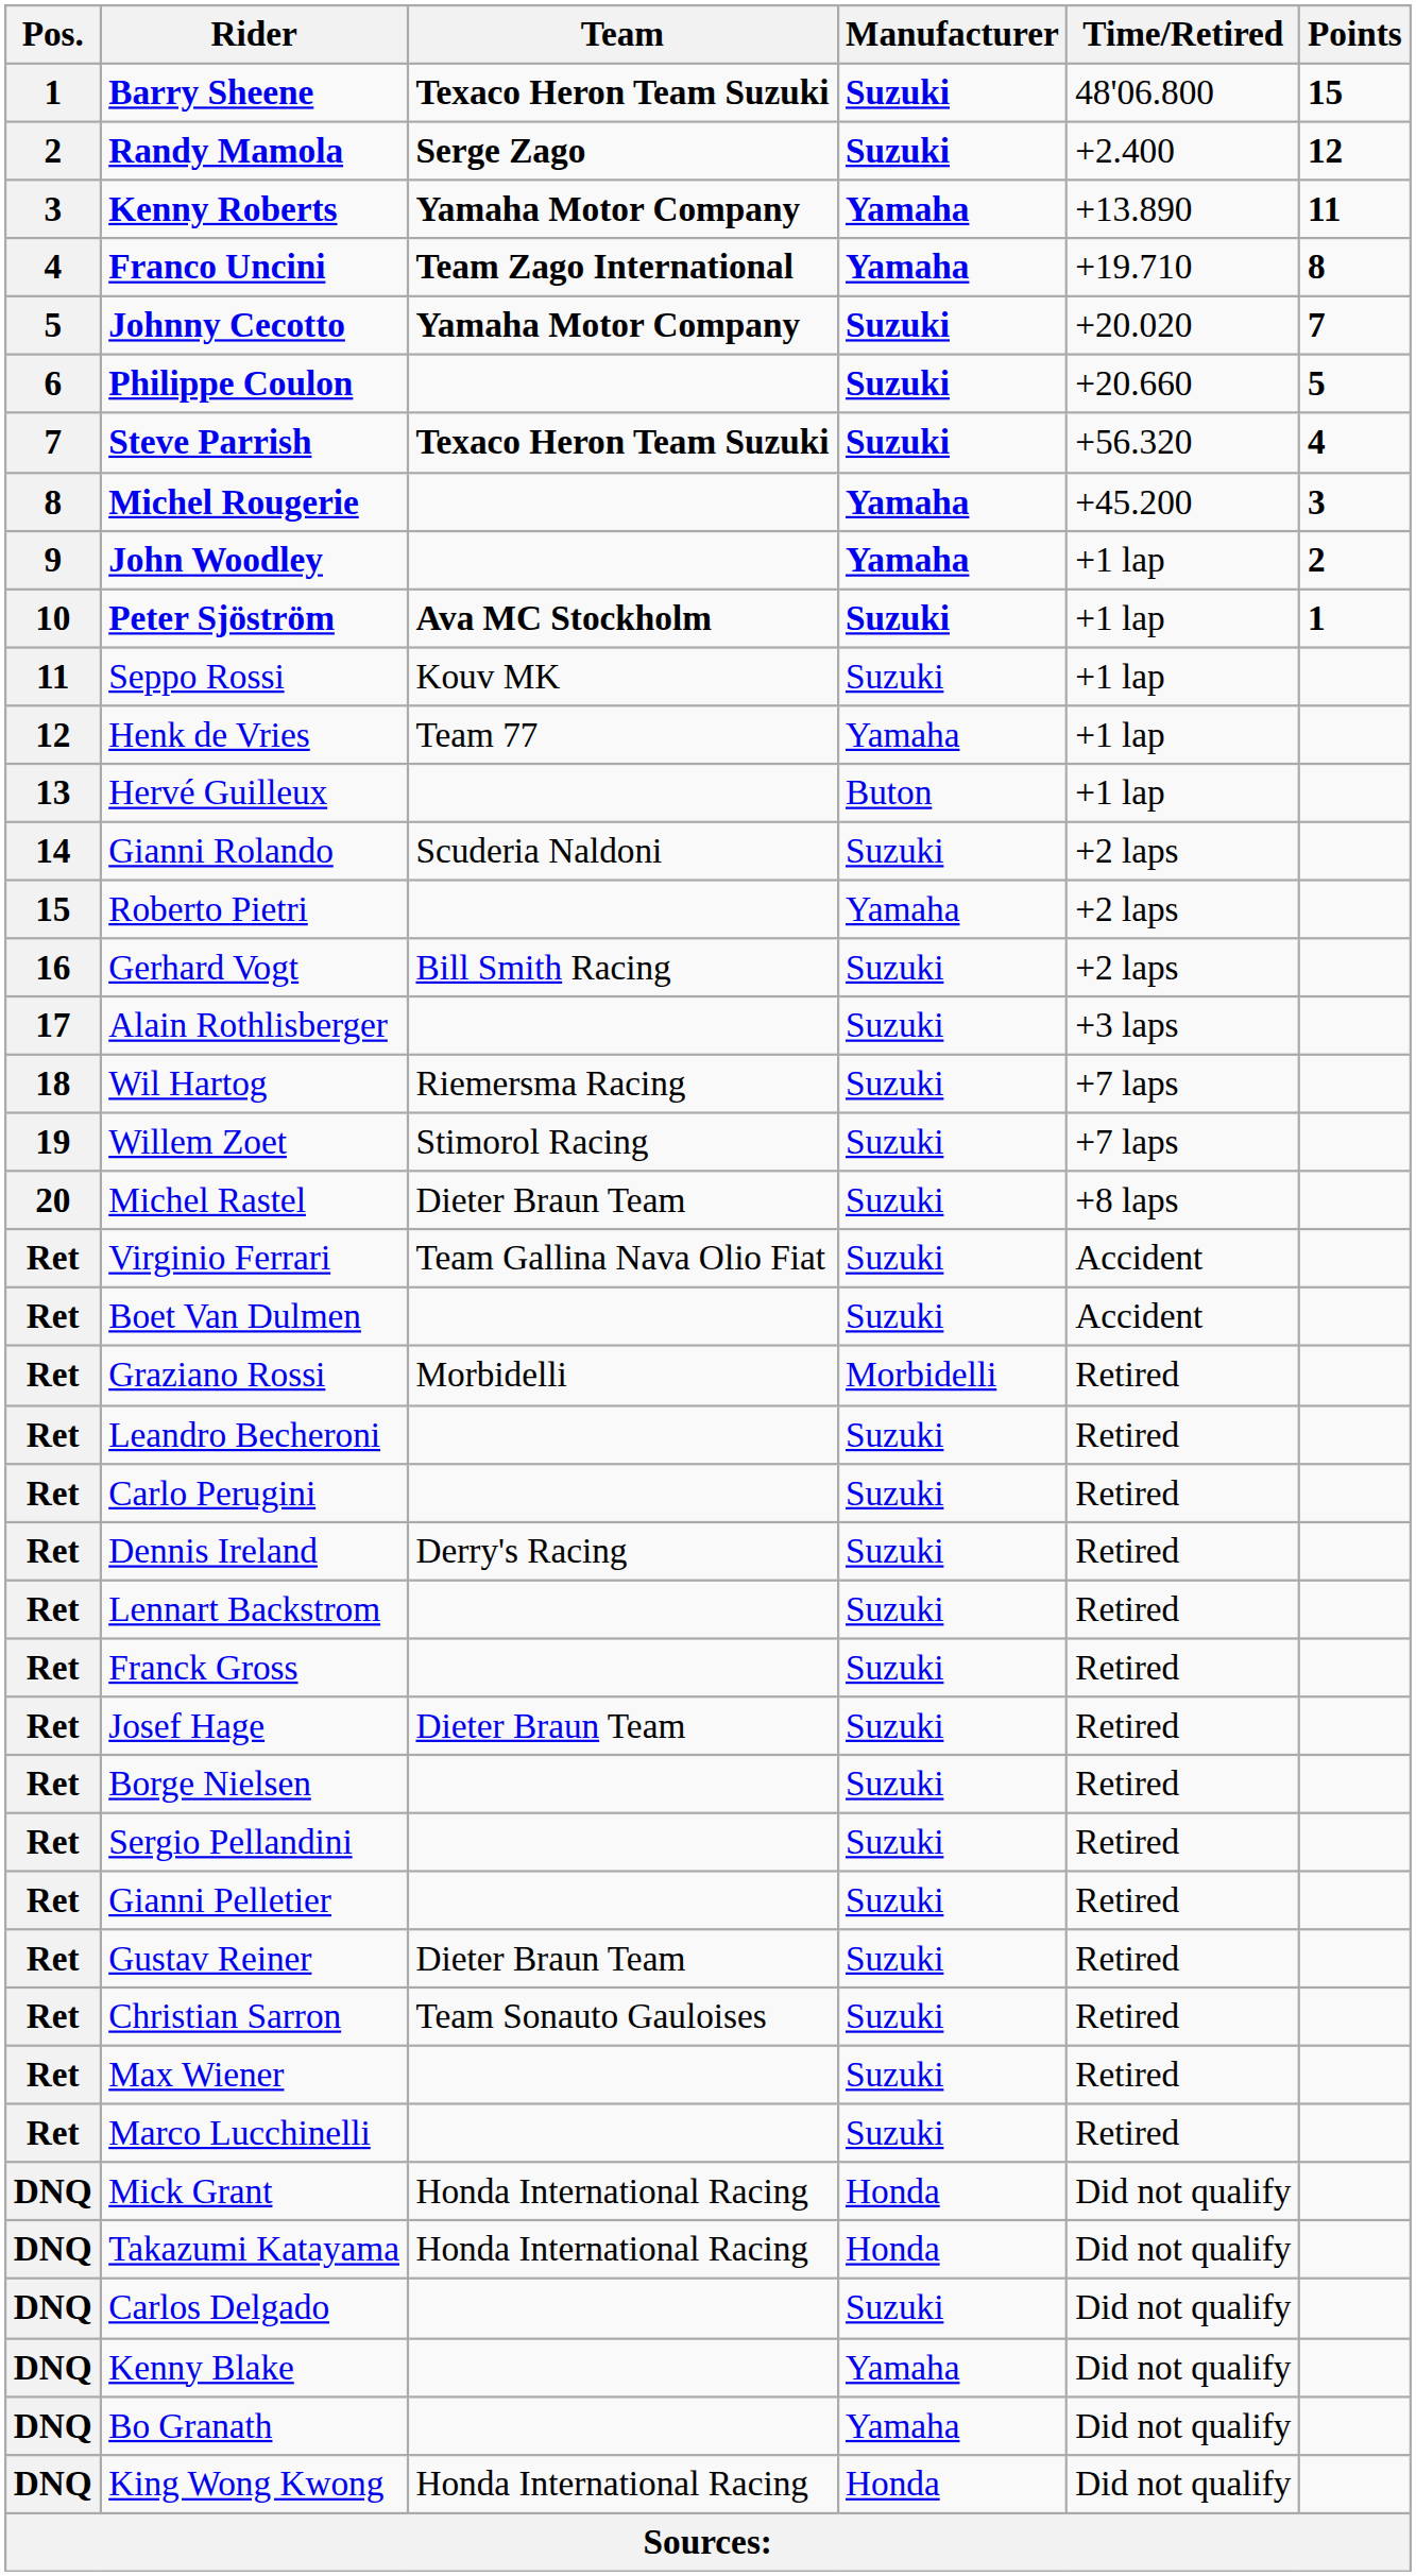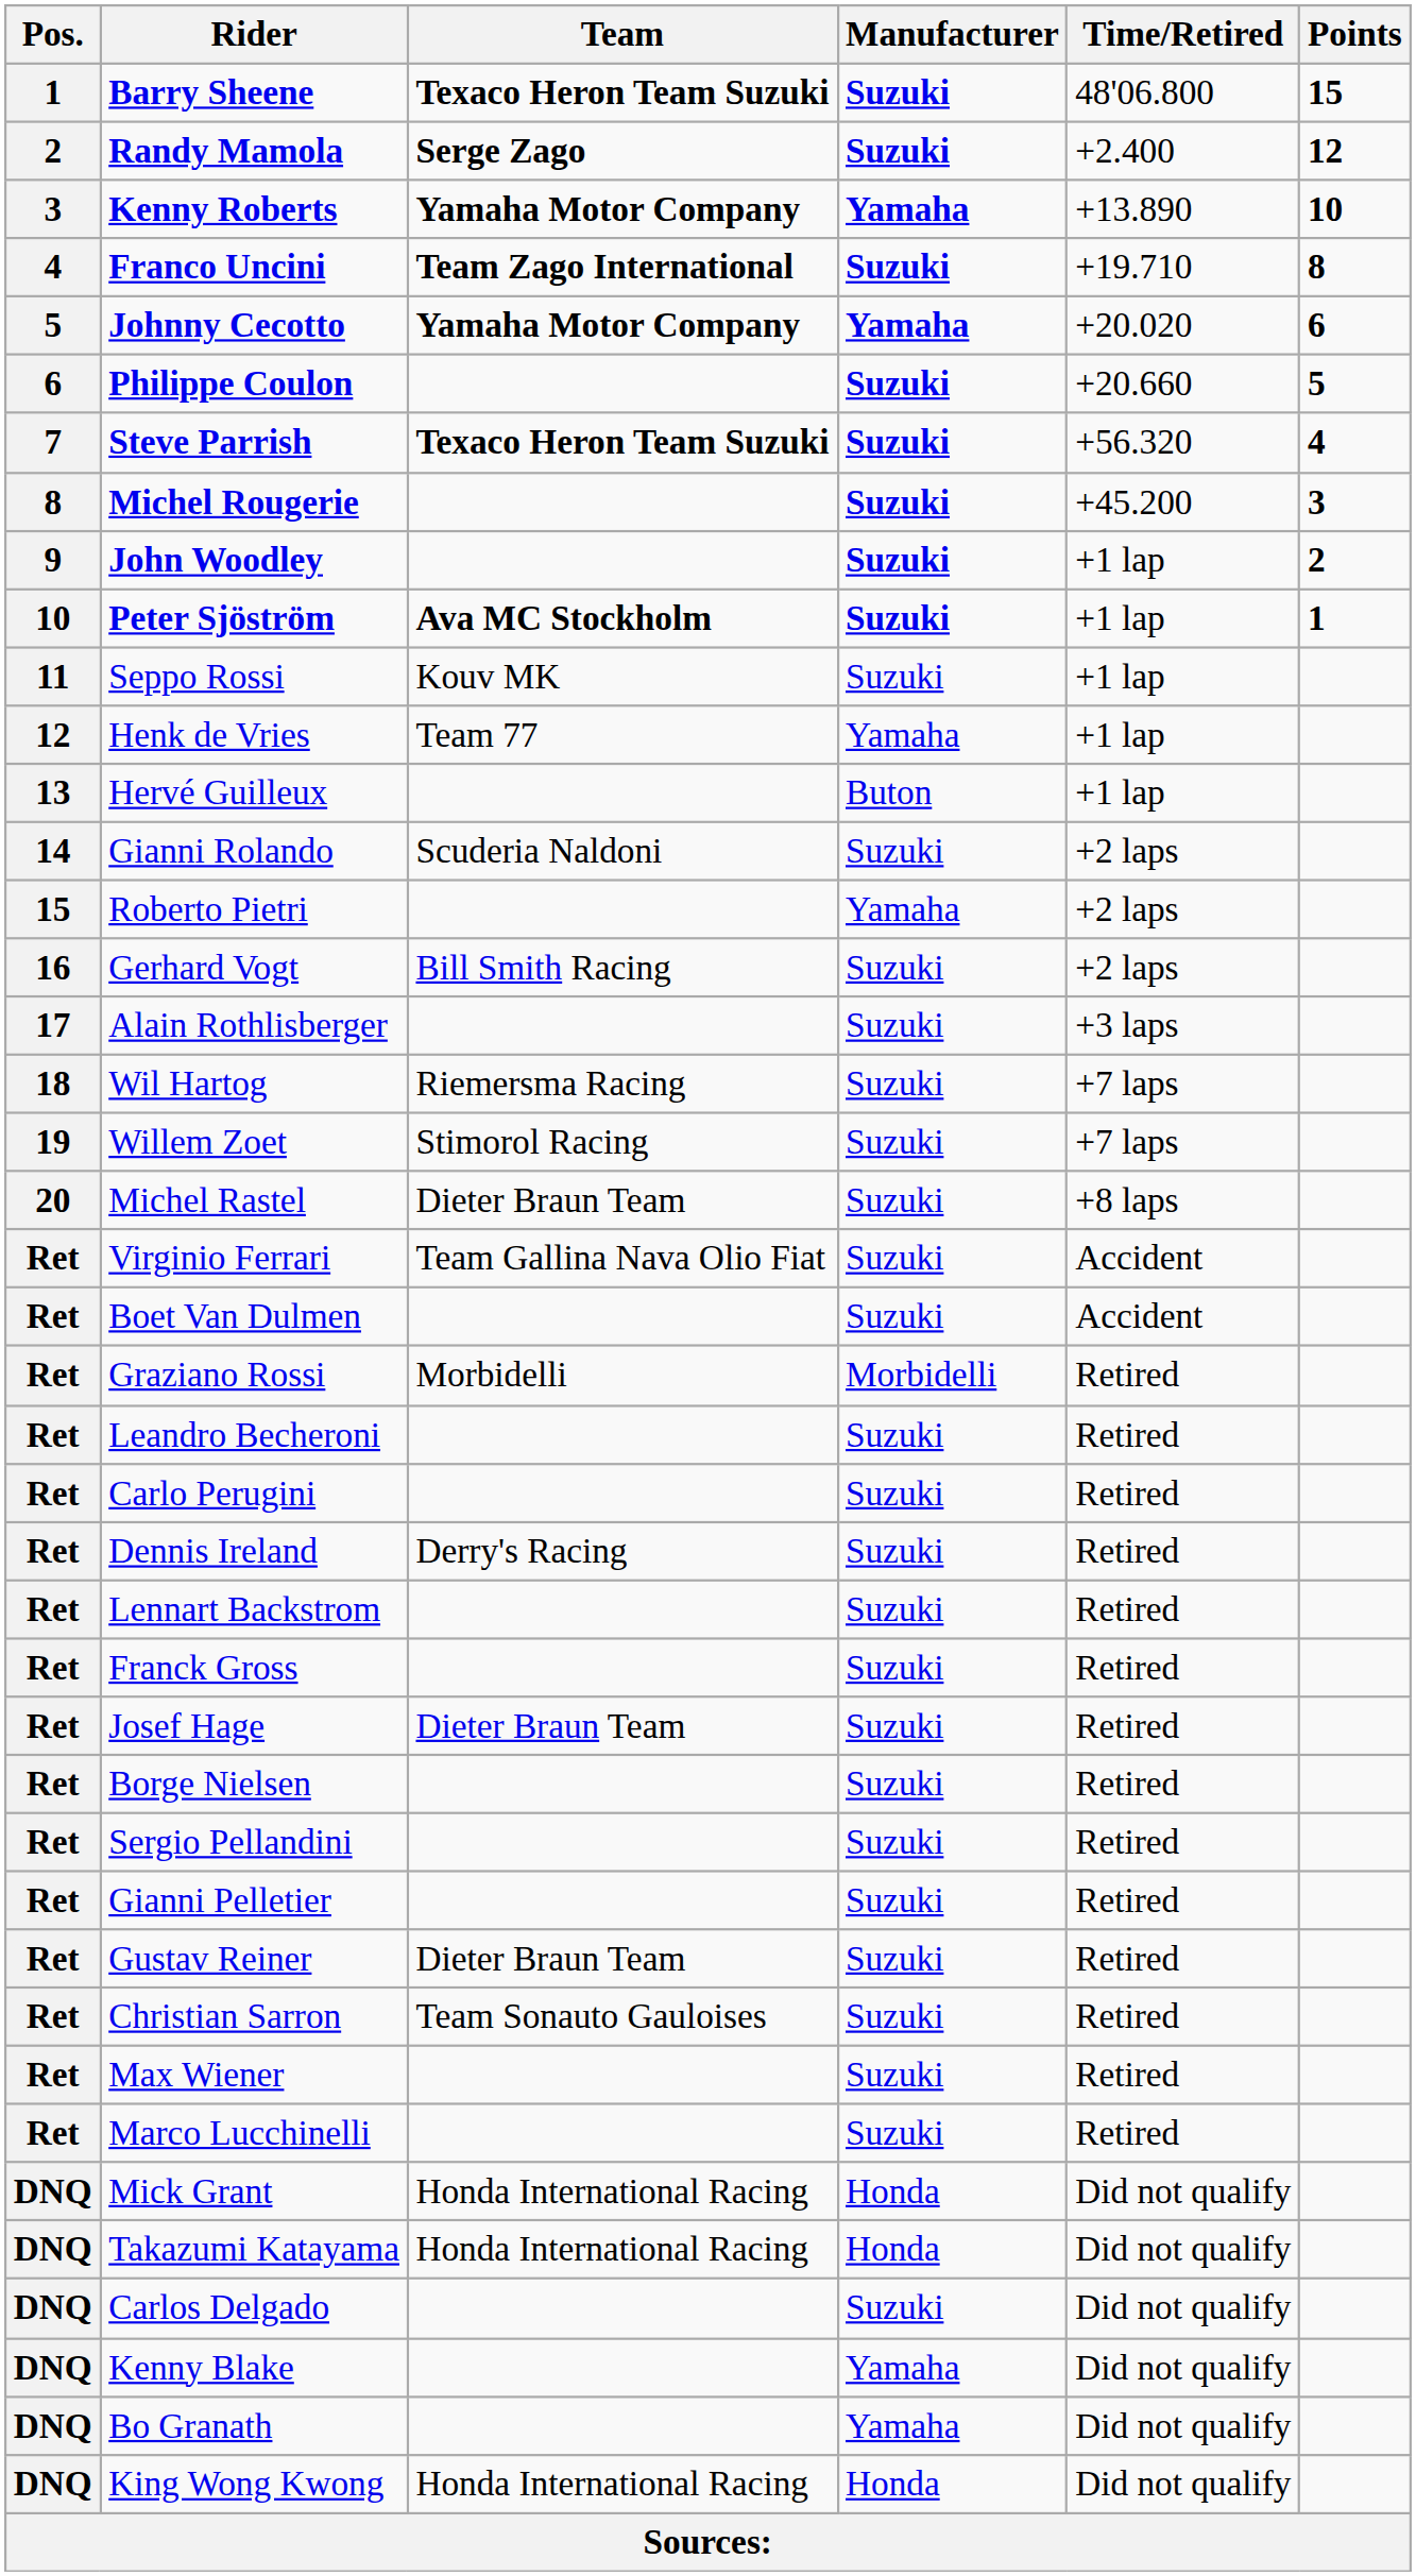Kenny Roberts | Points: 11 -> 10
Franco Uncini | Manufacturer: Yamaha -> Suzuki
Johnny Cecotto | Manufacturer: Suzuki -> Yamaha
Johnny Cecotto | Points: 7 -> 6
Michel Rougerie | Manufacturer: Yamaha -> Suzuki
John Woodley | Manufacturer: Yamaha -> Suzuki
